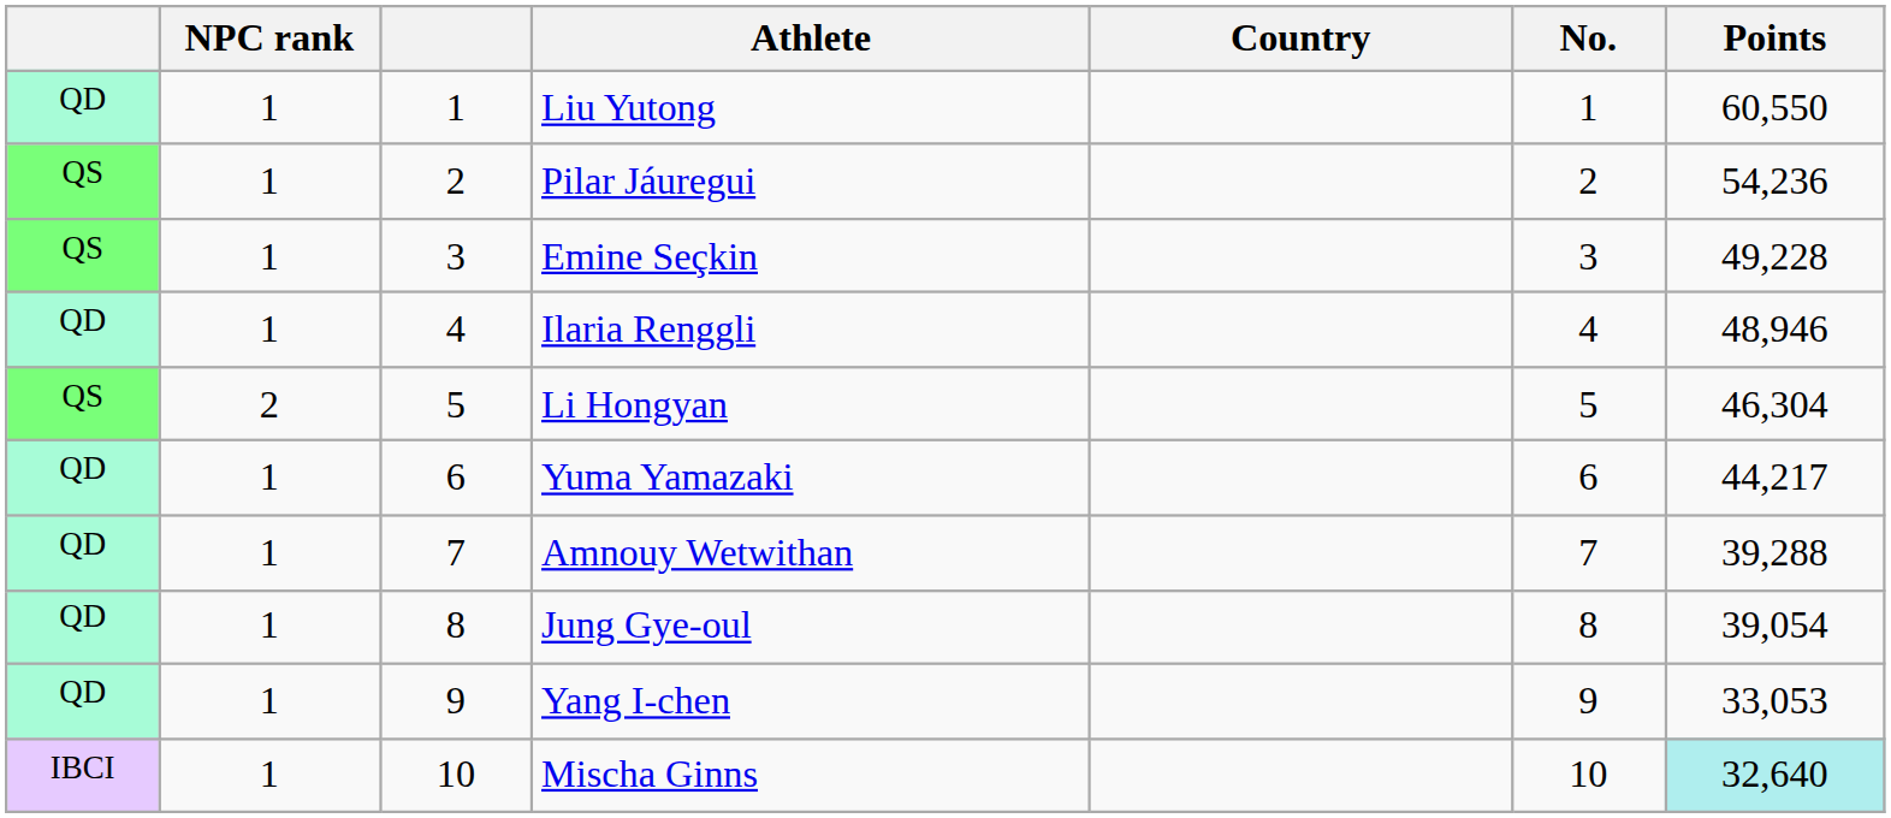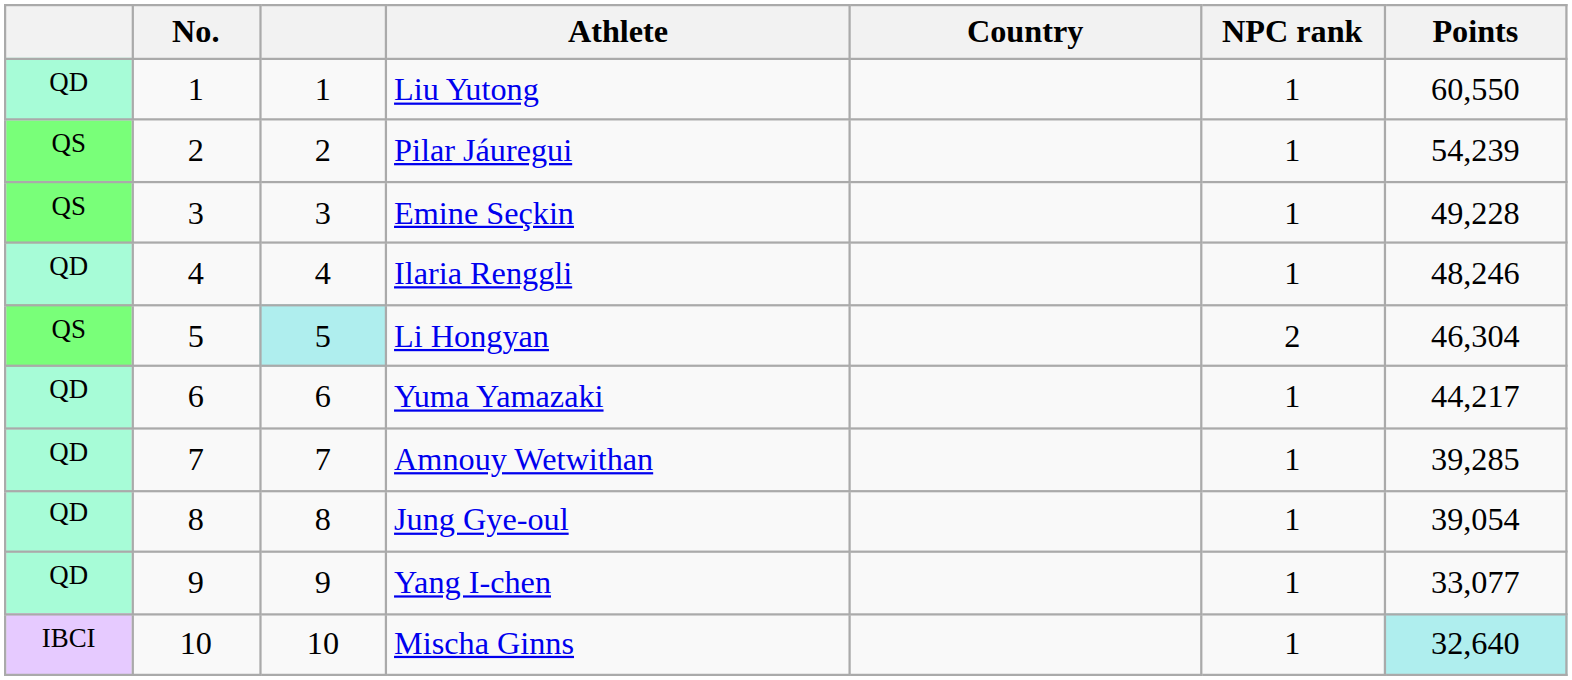columns swapped: No. <-> NPC rank
Pilar Jáuregui | Points: 54,236 -> 54,239
Ilaria Renggli | Points: 48,946 -> 48,246
Li Hongyan | column 3: no background -> paleturquoise background
Amnouy Wetwithan | Points: 39,288 -> 39,285
Yang I-chen | Points: 33,053 -> 33,077
